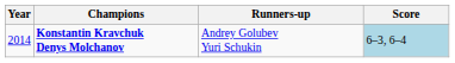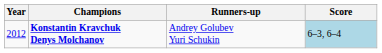Konstantin Kravchuk Denys Molchanov | Year: 2014 -> 2012
